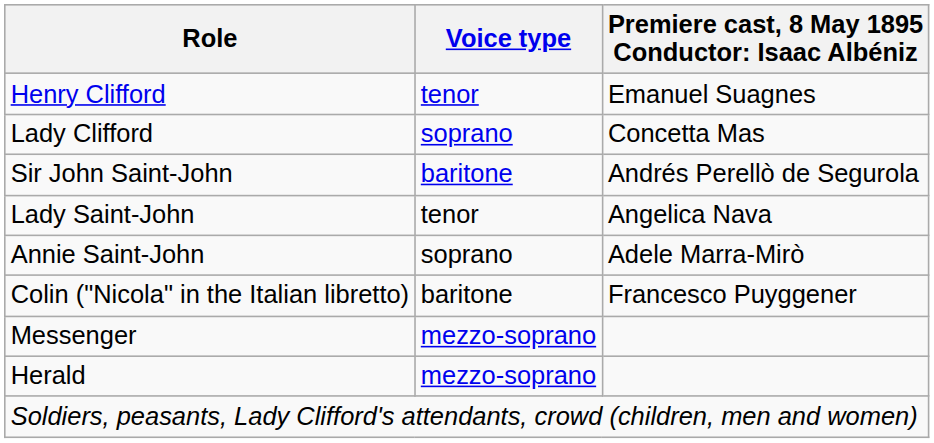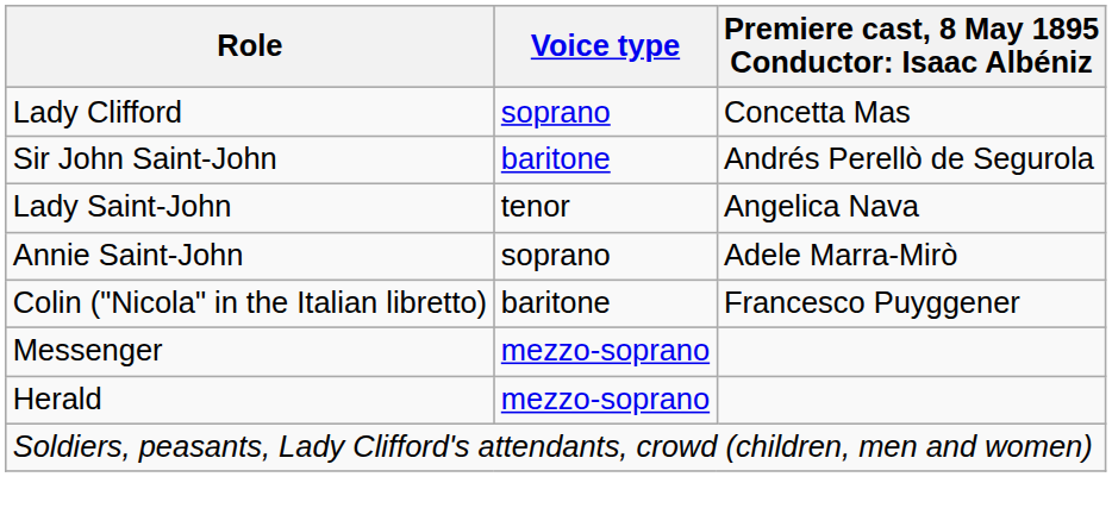- row: Henry Clifford | tenor | Emanuel Suagnes
